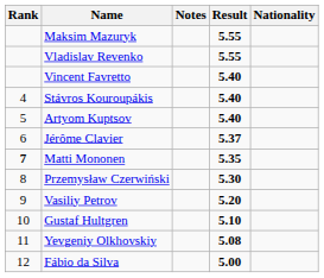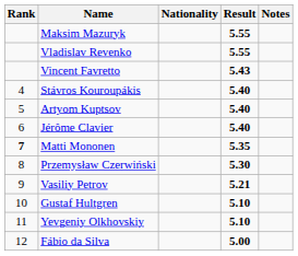columns swapped: Nationality <-> Notes
Vincent Favretto | Result: 5.40 -> 5.43
Jérôme Clavier | Result: 5.37 -> 5.40
Vasiliy Petrov | Result: 5.20 -> 5.21
Yevgeniy Olkhovskiy | Result: 5.08 -> 5.10
